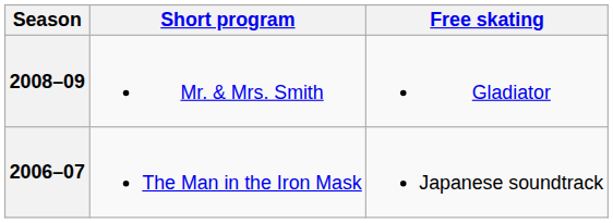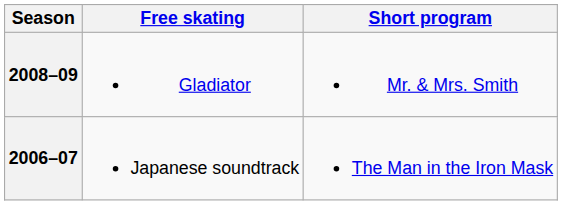columns swapped: Short program <-> Free skating
